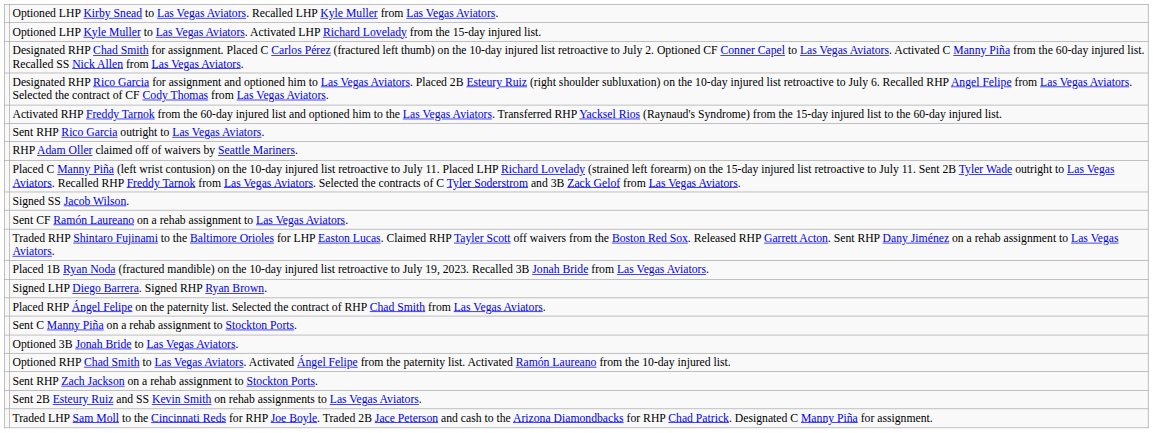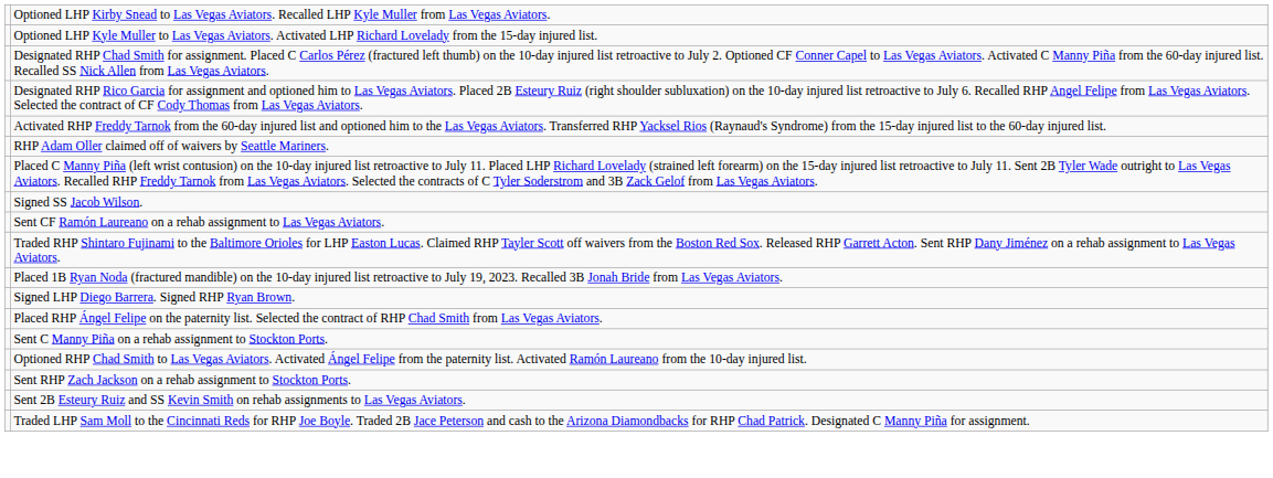- row: Sent RHP Rico Garcia outright to Las Vegas Aviators.
- row: Optioned 3B Jonah Bride to Las Vegas Aviators.
